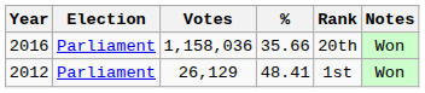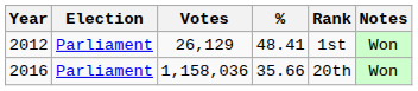rows swapped: 2012 <-> 2016
